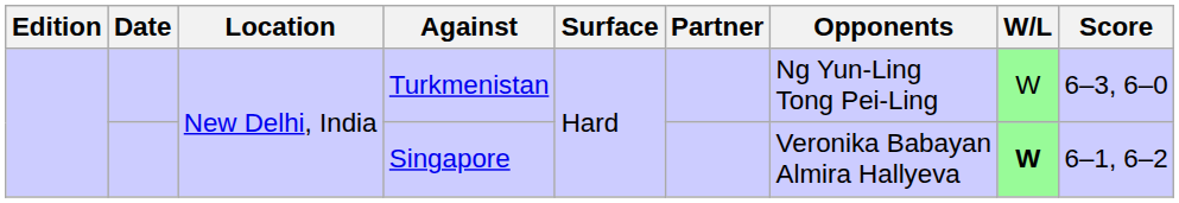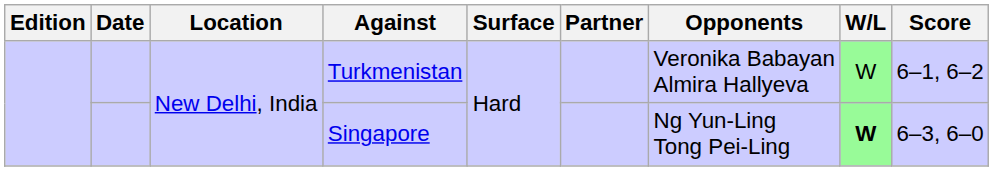Turkmenistan | Opponents: Ng Yun-Ling Tong Pei-Ling -> Veronika Babayan Almira Hallyeva
Turkmenistan | Score: 6–3, 6–0 -> 6–1, 6–2
Singapore | Opponents: Veronika Babayan Almira Hallyeva -> Ng Yun-Ling Tong Pei-Ling
Singapore | Score: 6–1, 6–2 -> 6–3, 6–0
